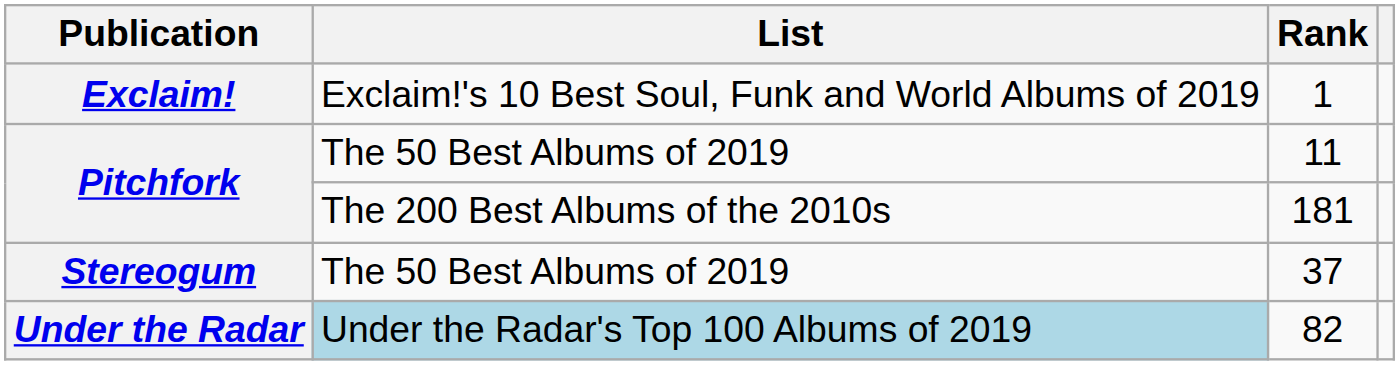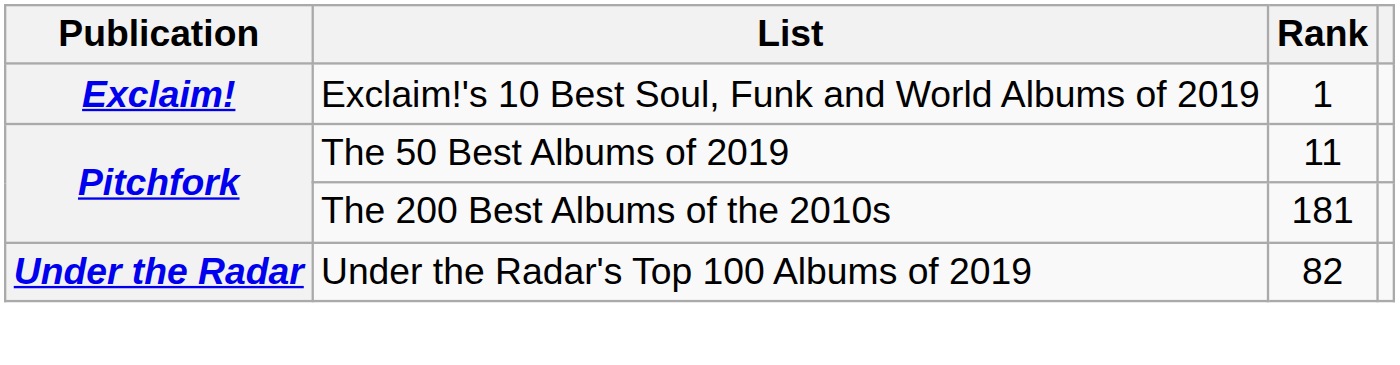- row: Stereogum | The 50 Best Albums of 2019 | 37
82 | List: lightblue background -> no background
